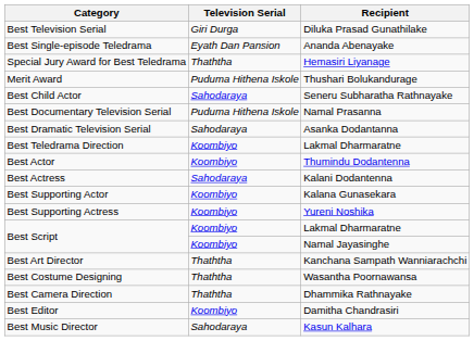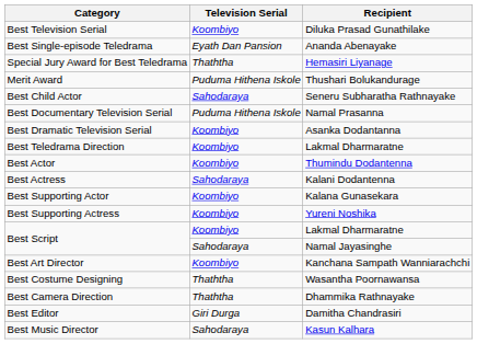Best Television Serial | Television Serial: Giri Durga -> Koombiyo
Best Dramatic Television Serial | Television Serial: Sahodaraya -> Koombiyo
Best Script / Namal Jayasinghe | Television Serial: Koombiyo -> Sahodaraya
Best Art Director | Television Serial: Thaththa -> Koombiyo
Best Editor | Television Serial: Koombiyo -> Giri Durga
